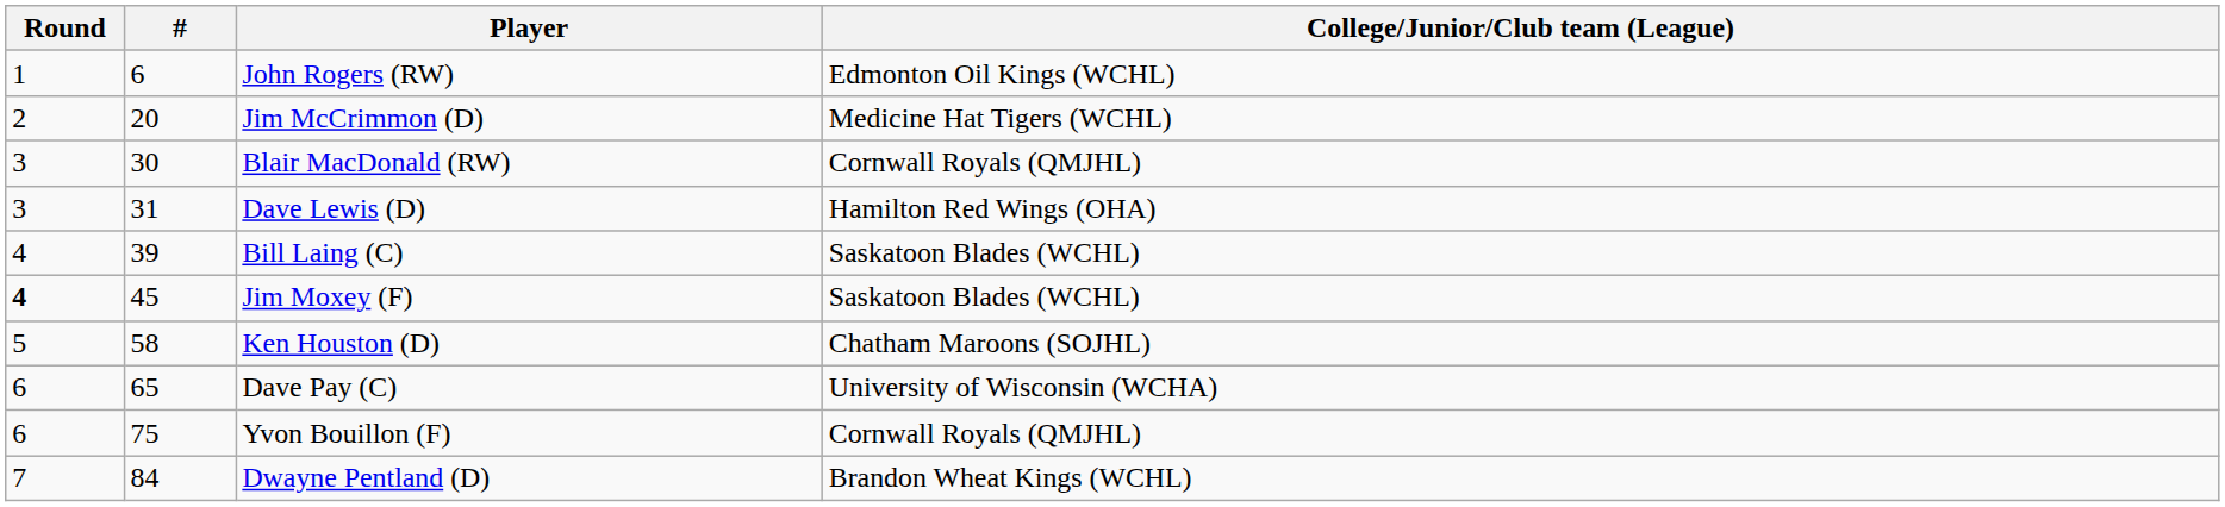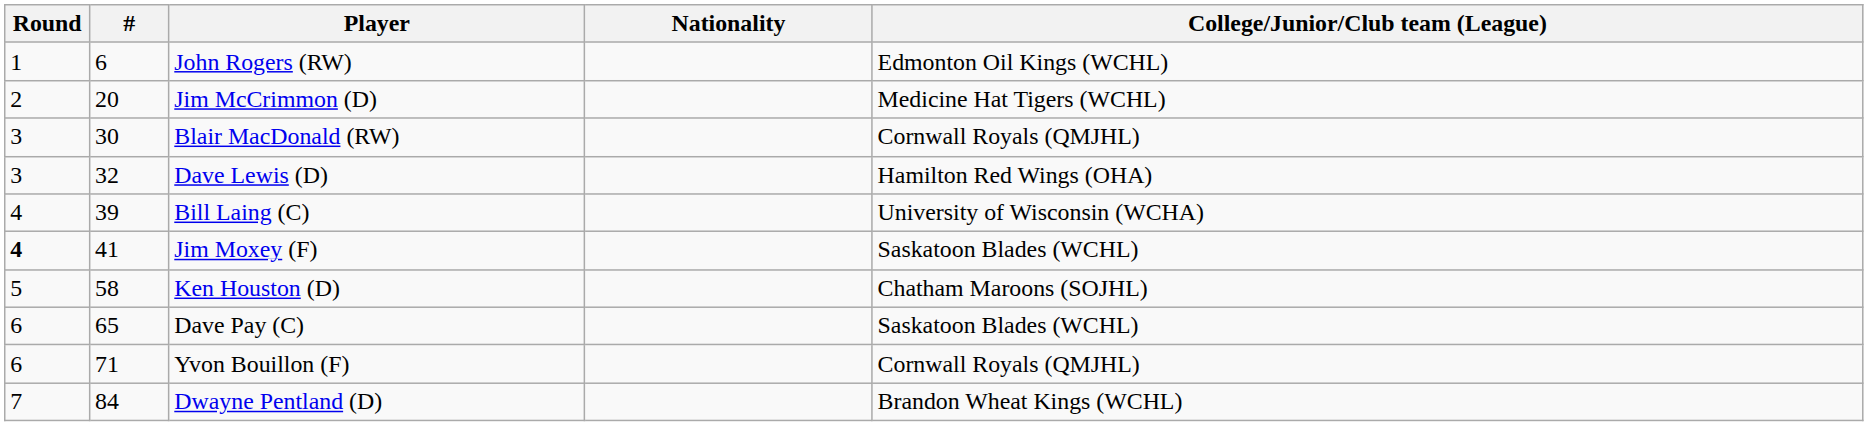+ column: Nationality
Dave Lewis (D) | #: 31 -> 32
Bill Laing (C) | College/Junior/Club team (League): Saskatoon Blades (WCHL) -> University of Wisconsin (WCHA)
Jim Moxey (F) | #: 45 -> 41
Dave Pay (C) | College/Junior/Club team (League): University of Wisconsin (WCHA) -> Saskatoon Blades (WCHL)
Yvon Bouillon (F) | #: 75 -> 71
